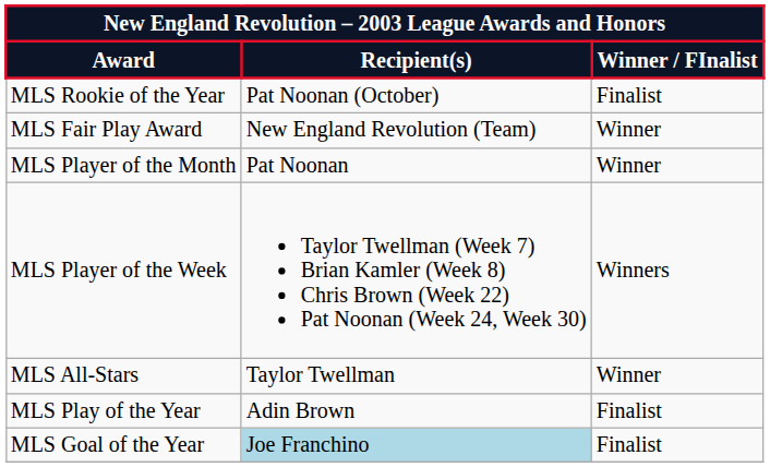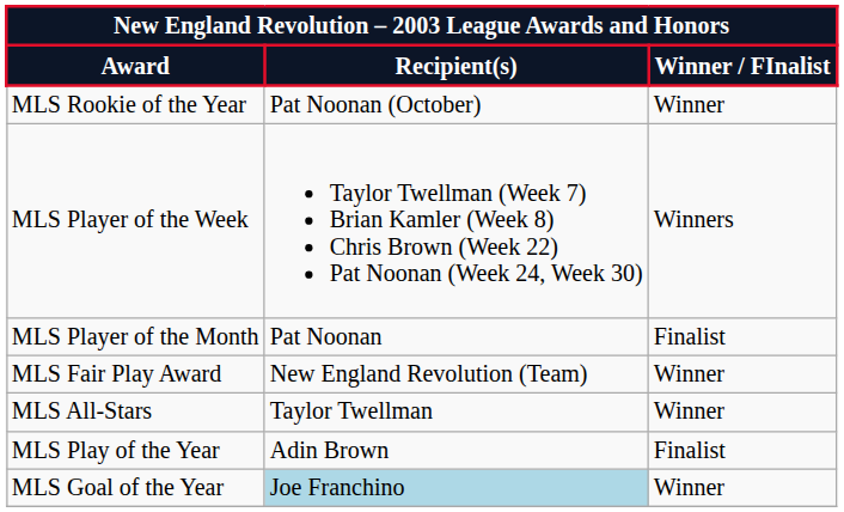MLS Rookie of the Year | Winner / FInalist: Finalist -> Winner
rows swapped: MLS Fair Play Award <-> MLS Player of the Week
MLS Player of the Month | Winner / FInalist: Winner -> Finalist
MLS Goal of the Year | Winner / FInalist: Finalist -> Winner
